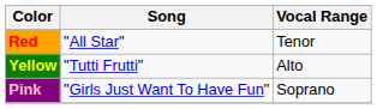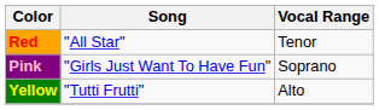rows swapped: Pink <-> Yellow
